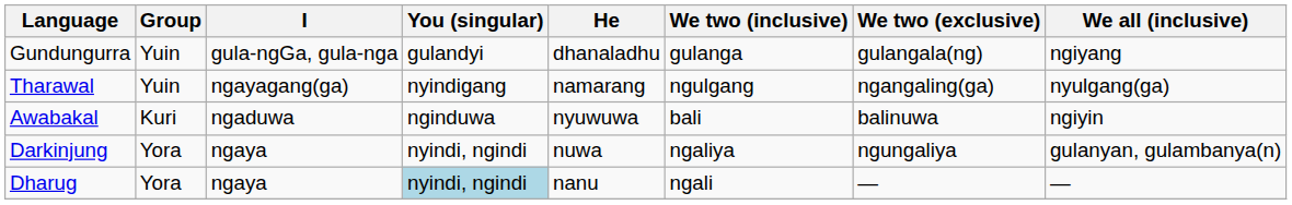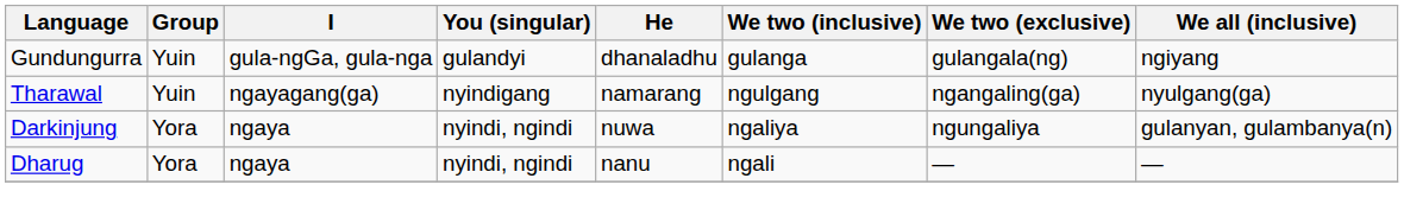- row: Awabakal | Kuri | ngaduwa | nginduwa | nyuwuwa | bali | balinuwa | ngiyin
Dharug | You (singular): lightblue background -> no background
